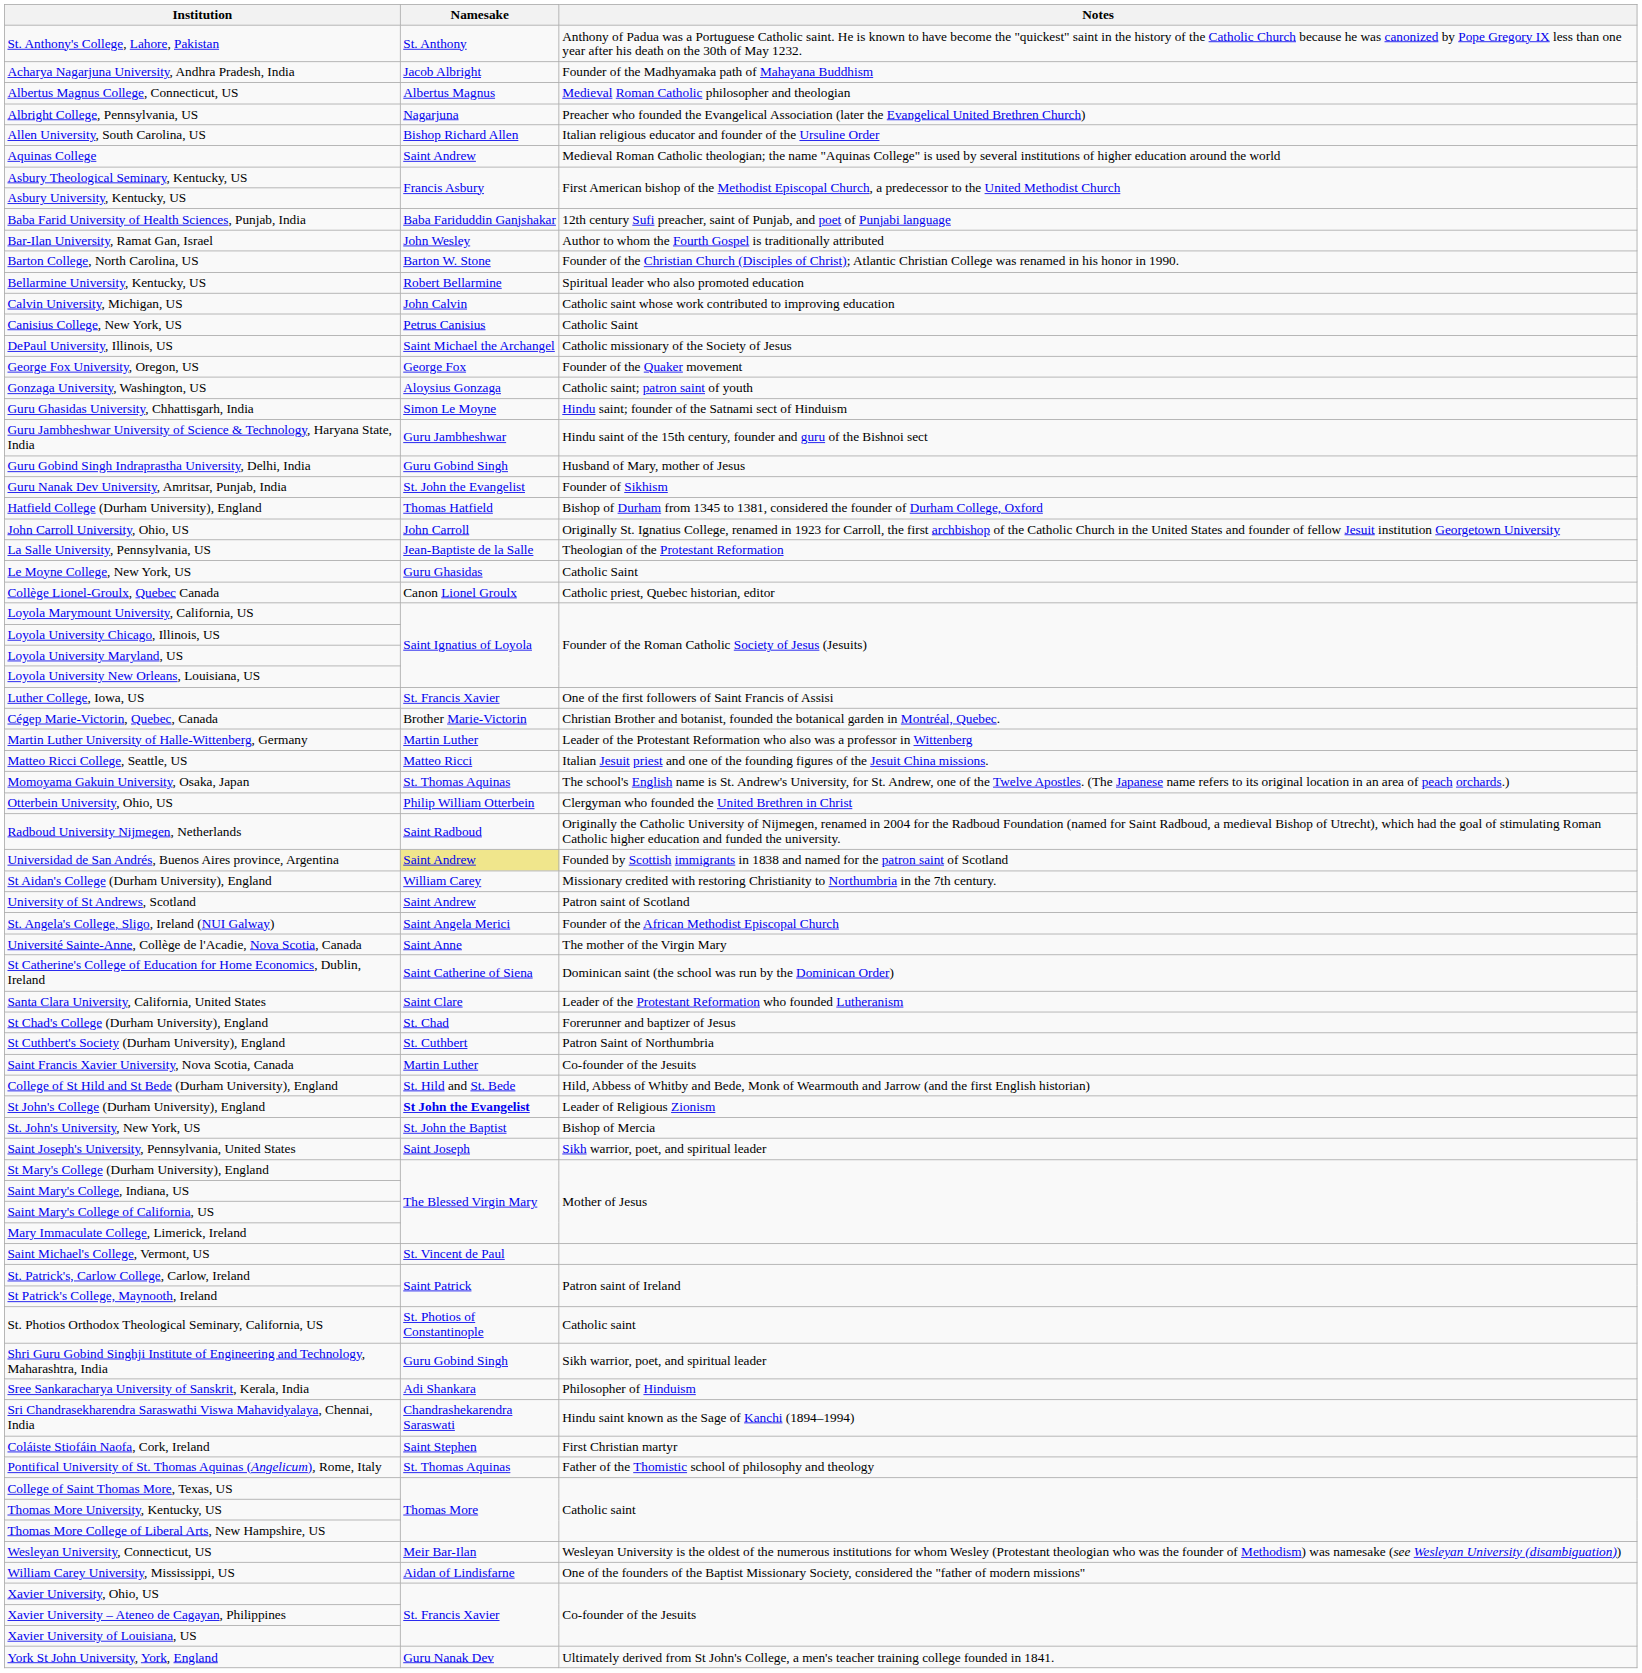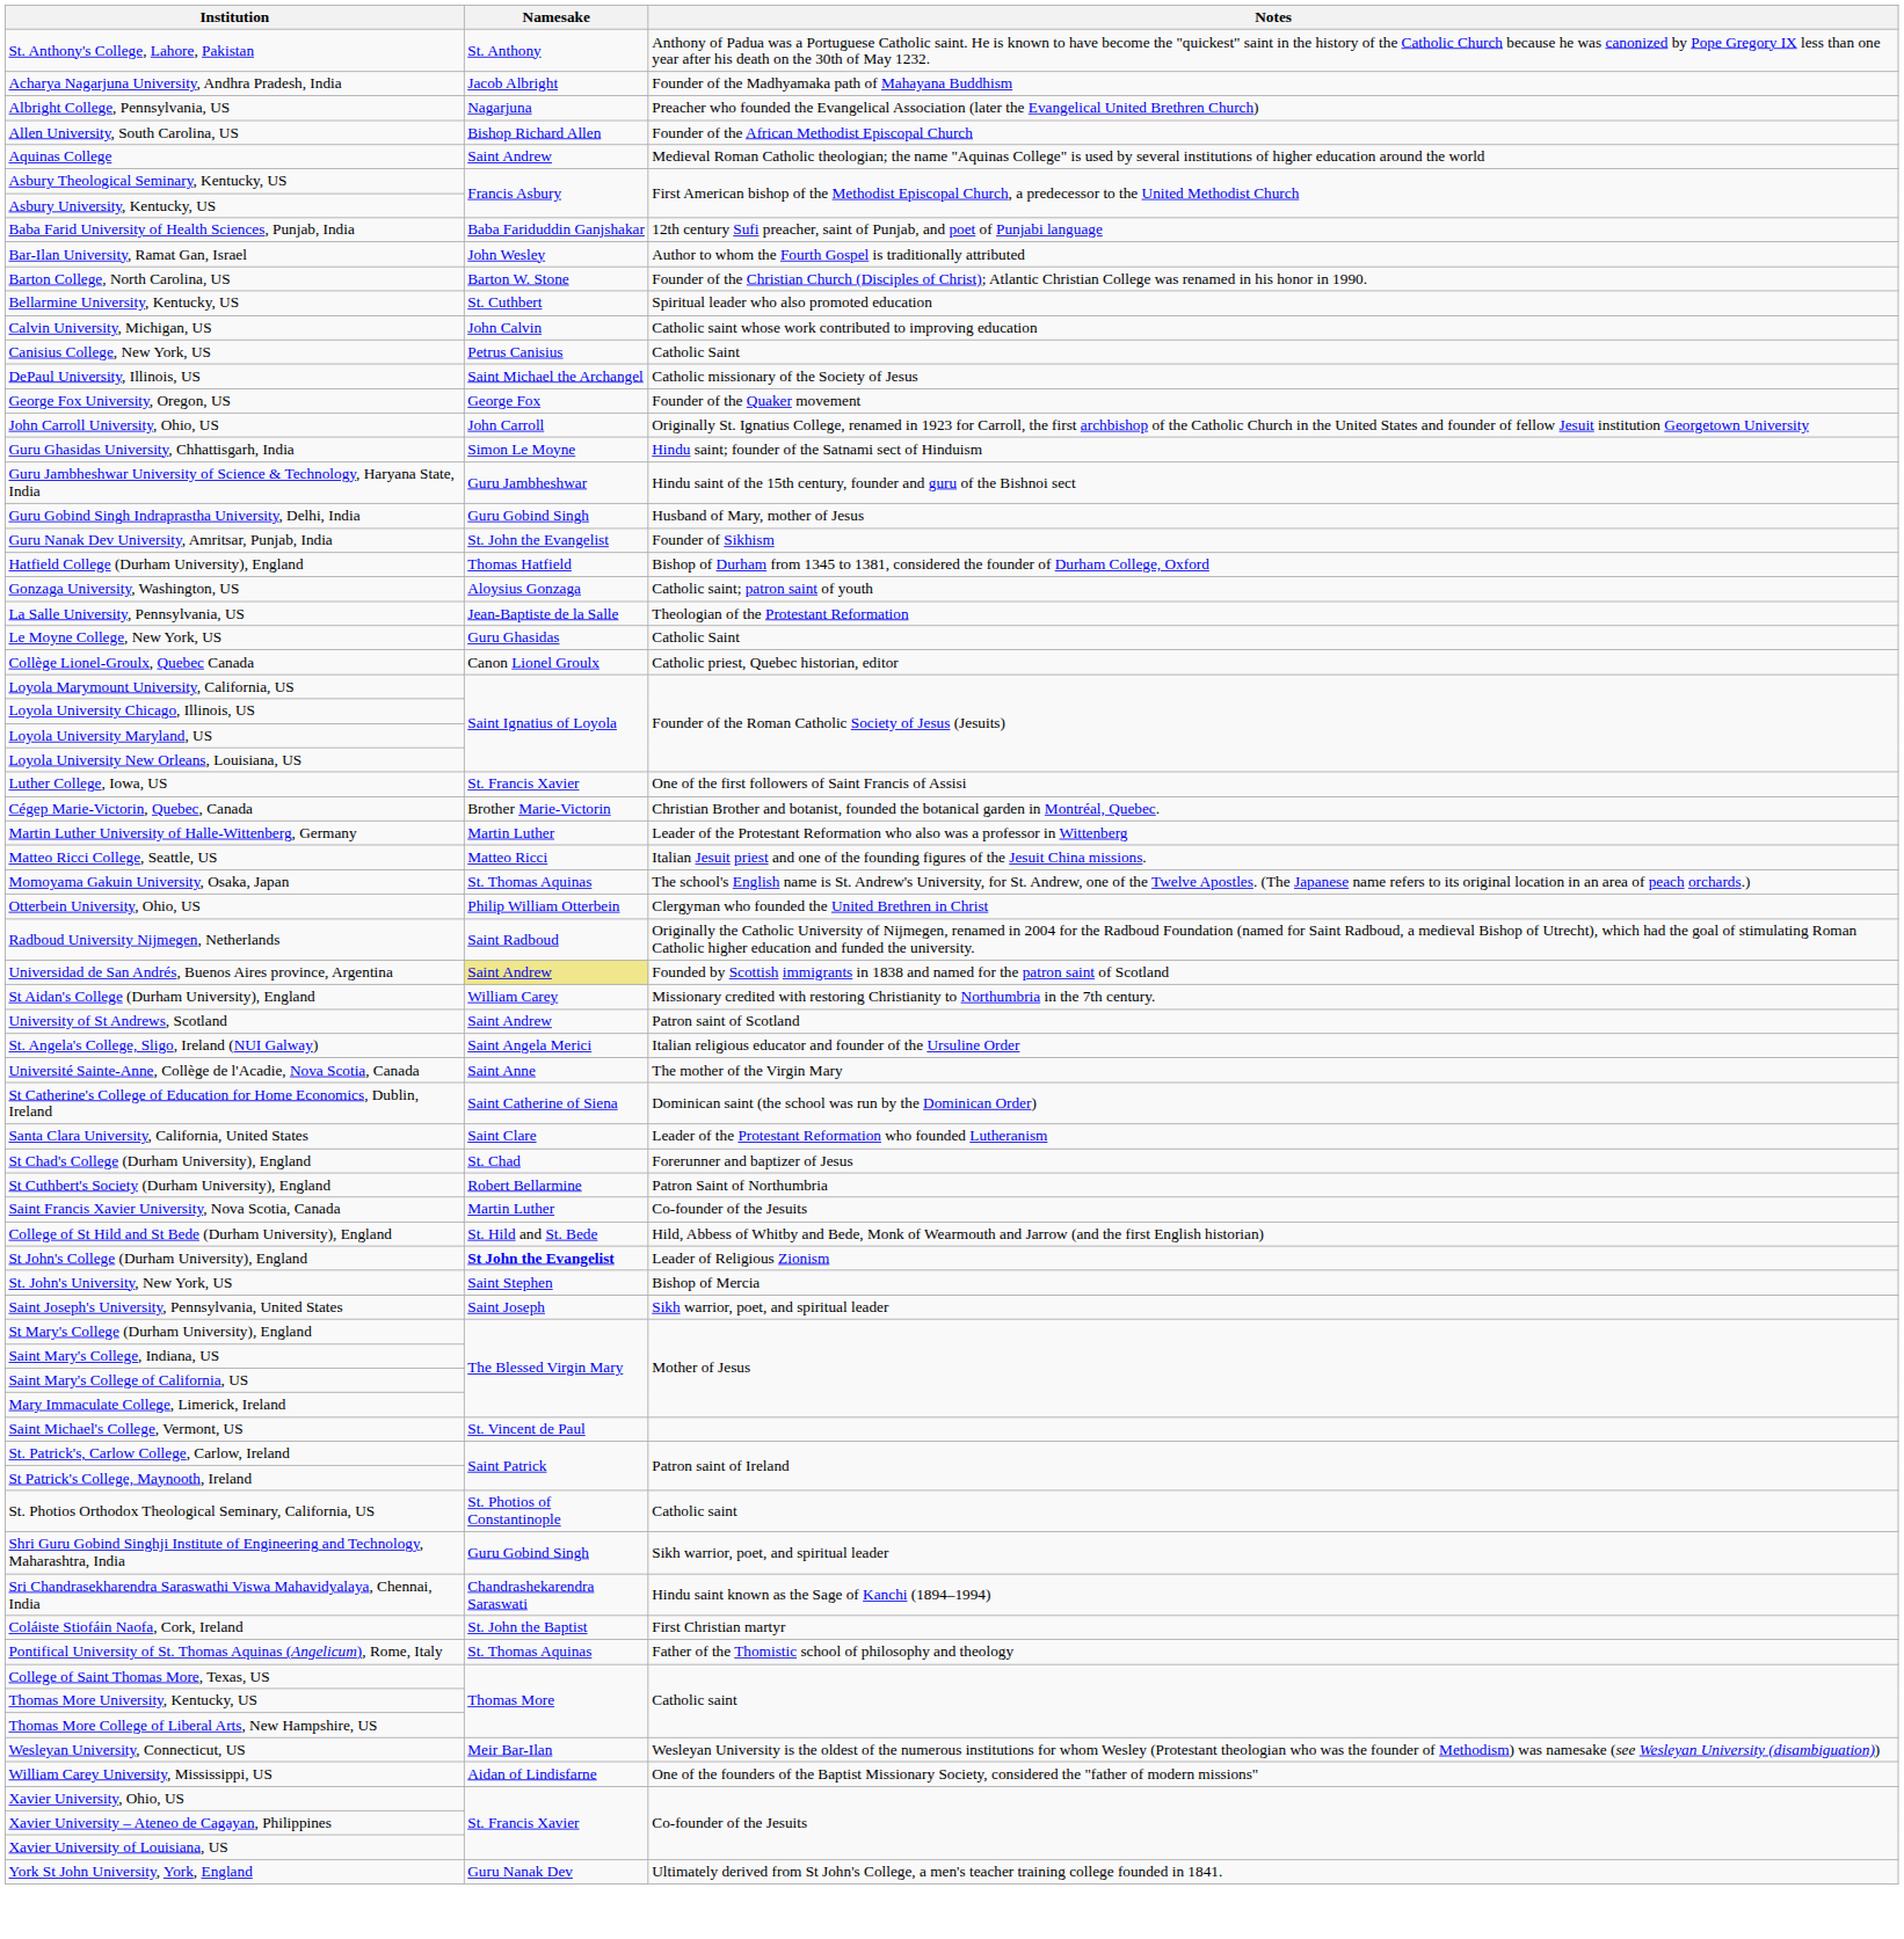- row: Albertus Magnus College, Connecticut, US | Albertus Magnus | Medieval Roman Catholic philosopher and theologian
Allen University, South Carolina, US | Notes: Italian religious educator and founder of the Ursuline Order -> Founder of the African Methodist Episcopal Church
Bellarmine University, Kentucky, US | Namesake: Robert Bellarmine -> St. Cuthbert
rows swapped: Gonzaga University, Washington, US <-> John Carroll University, Ohio, US
St. Angela's College, Sligo, Ireland (NUI Galway) | Notes: Founder of the African Methodist Episcopal Church -> Italian religious educator and founder of the Ursuline Order
St Cuthbert's Society (Durham University), England | Namesake: St. Cuthbert -> Robert Bellarmine
St. John's University, New York, US | Namesake: St. John the Baptist -> Saint Stephen
- row: Sree Sankaracharya University of Sanskrit, Kerala, India | Adi Shankara | Philosopher of Hinduism
Coláiste Stiofáin Naofa, Cork, Ireland | Namesake: Saint Stephen -> St. John the Baptist
